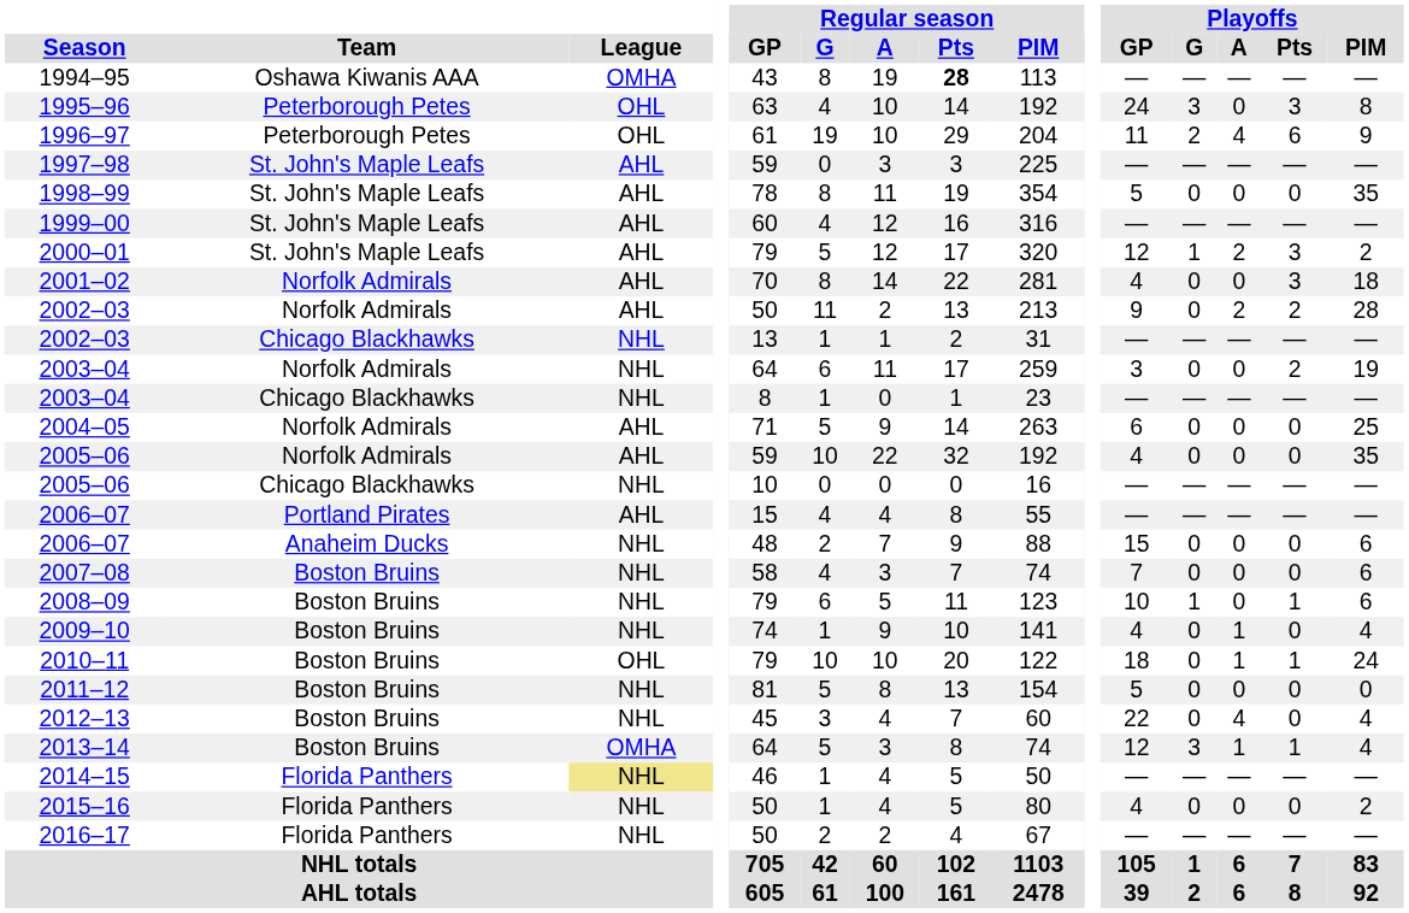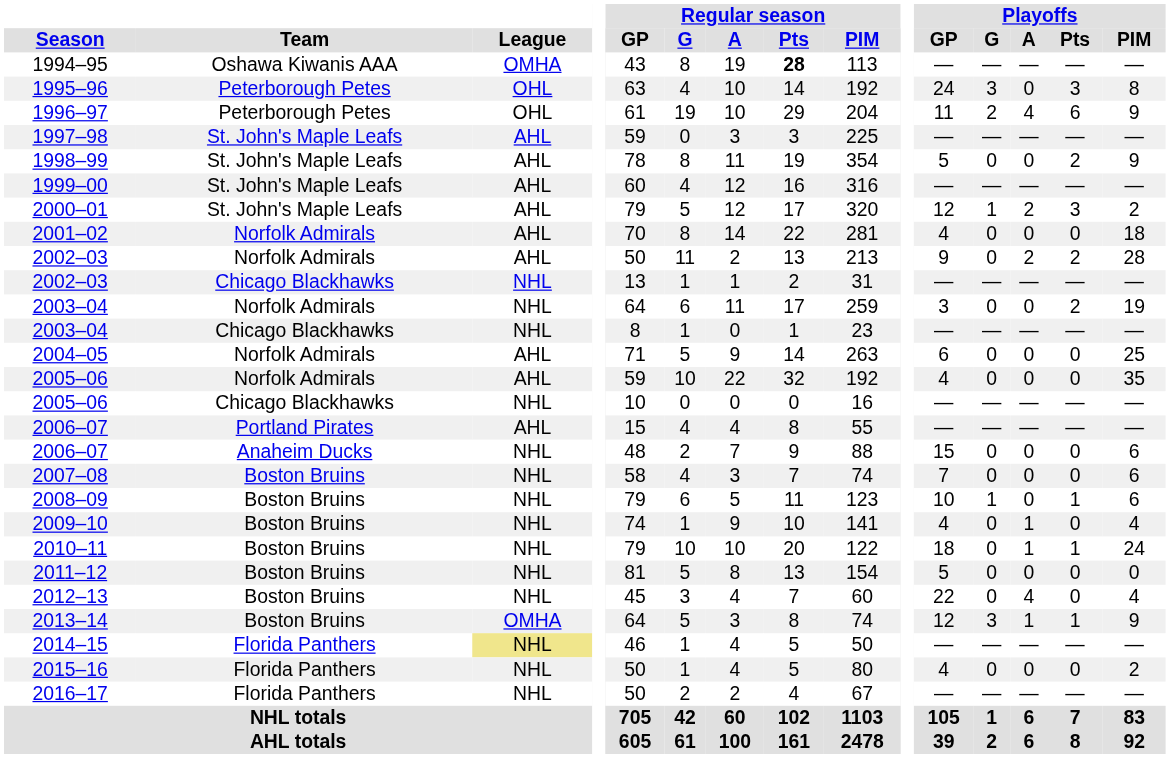1998–99 | Playoffs / Pts: 0 -> 2
1998–99 | Playoffs / PIM: 35 -> 9
2001–02 | Playoffs / Pts: 3 -> 0
2010–11 | League: OHL -> NHL
2013–14 | Playoffs / PIM: 4 -> 9
